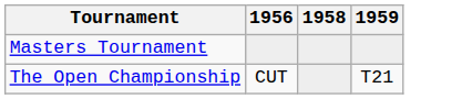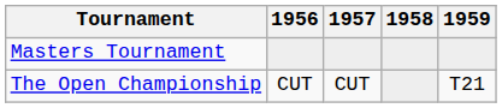+ column: 1957 | CUT
